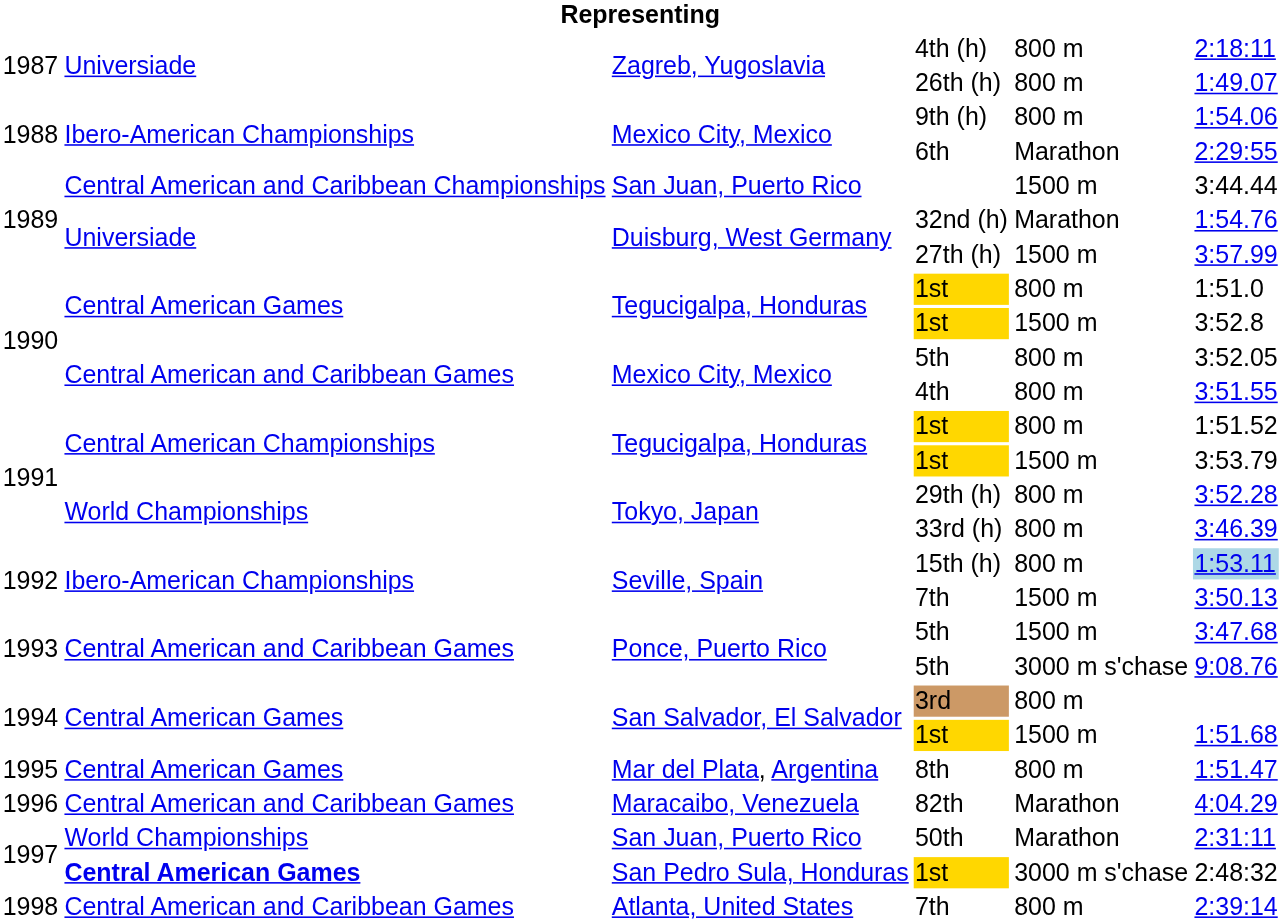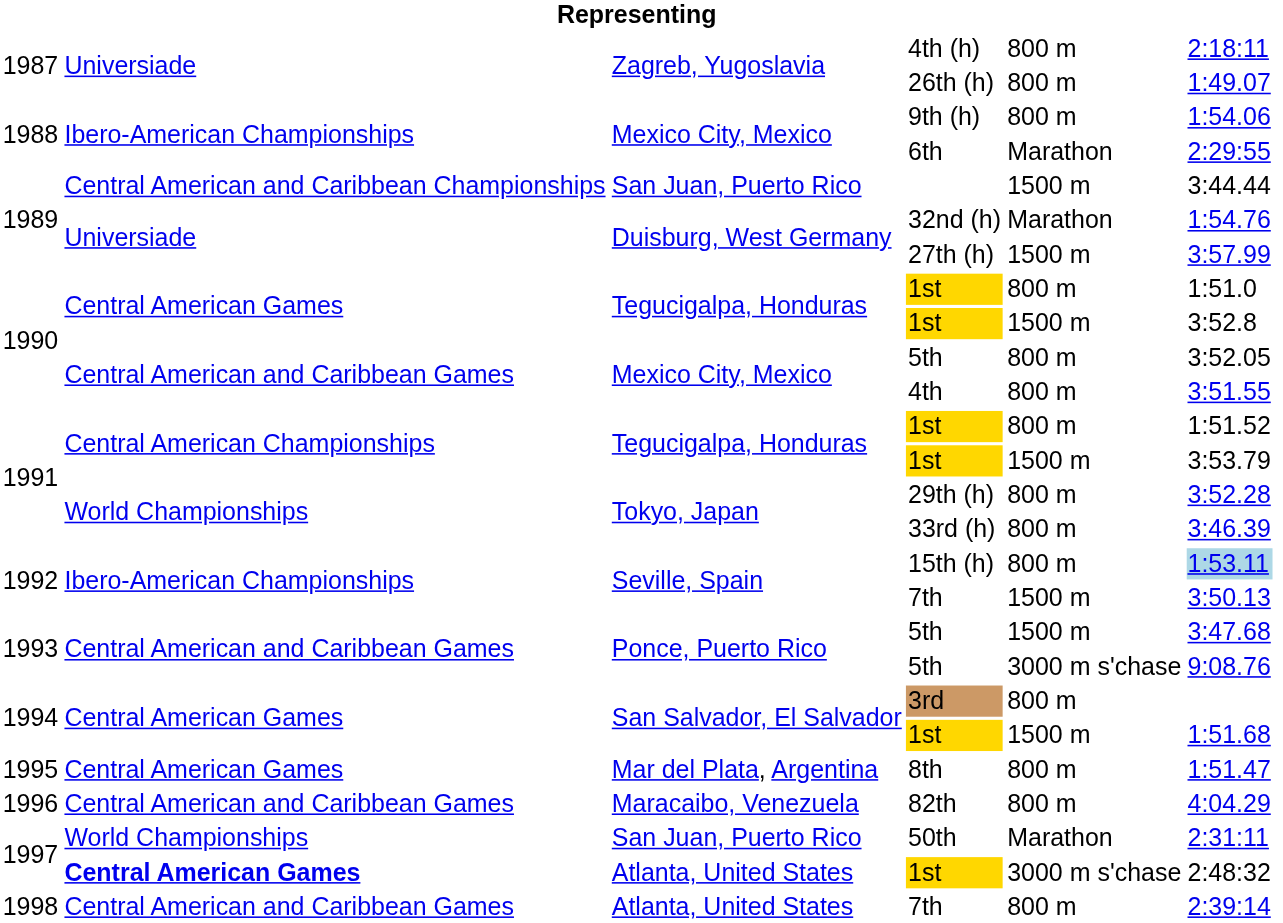82th | column 5: Marathon -> 800 m
1997 / 1st | column 3: San Pedro Sula, Honduras -> Atlanta, United States
